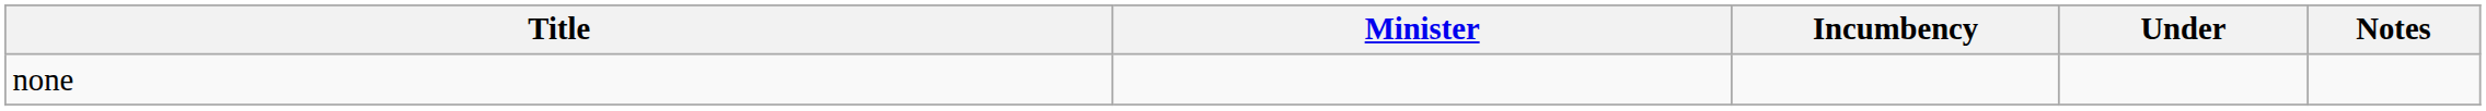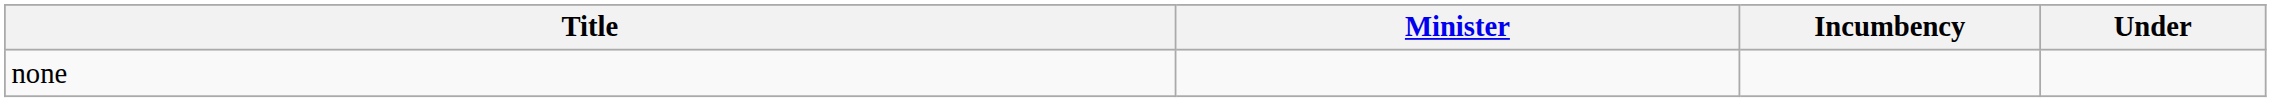- column: Notes
